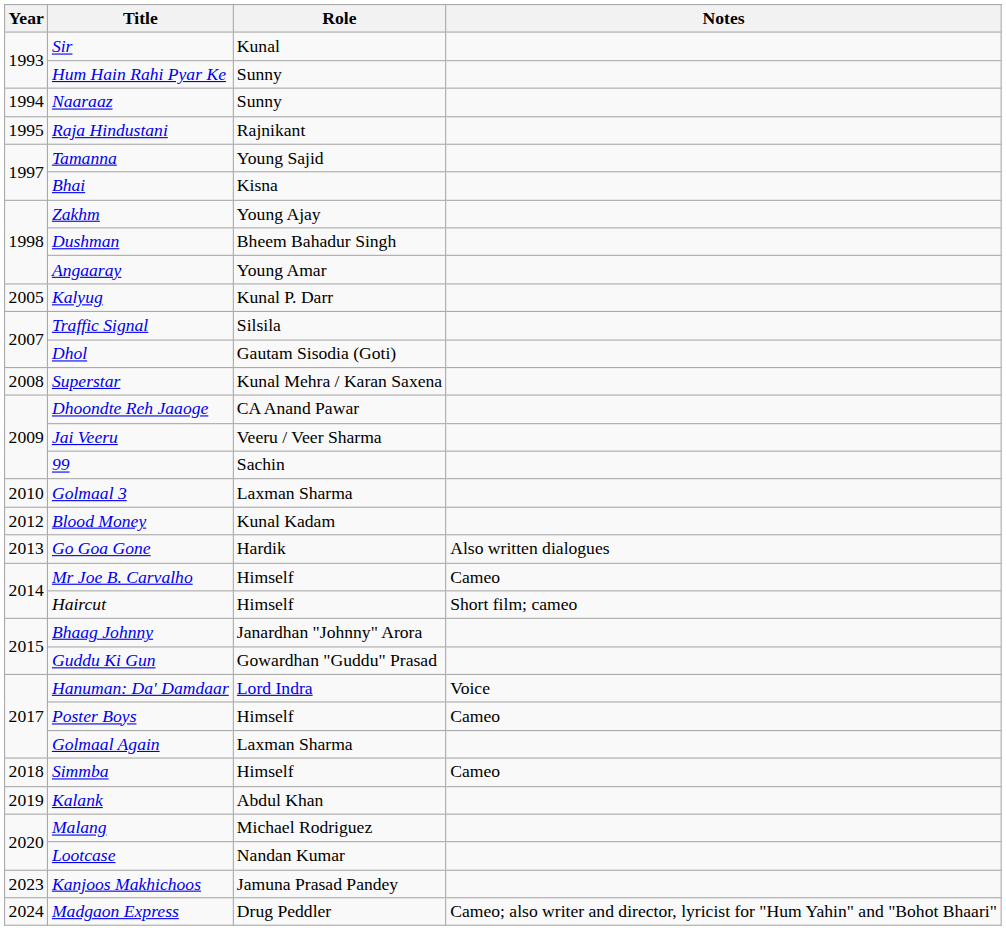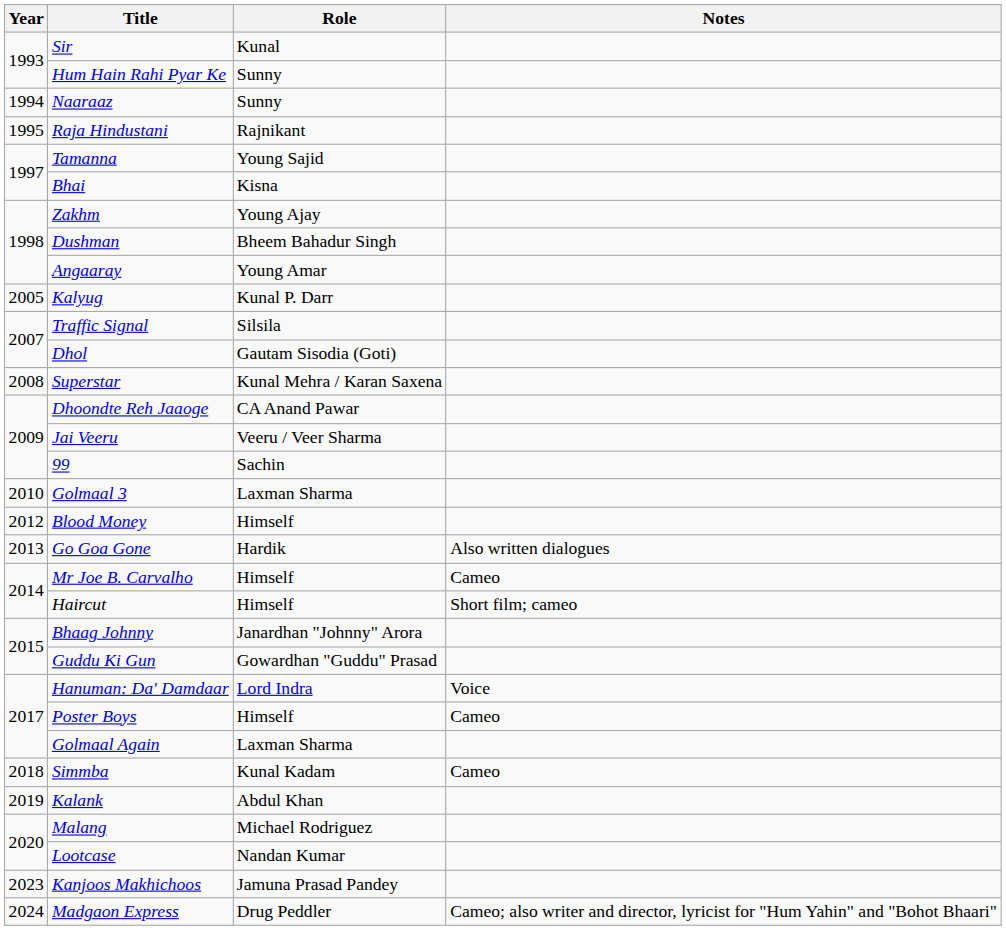Blood Money | Role: Kunal Kadam -> Himself
Simmba | Role: Himself -> Kunal Kadam
